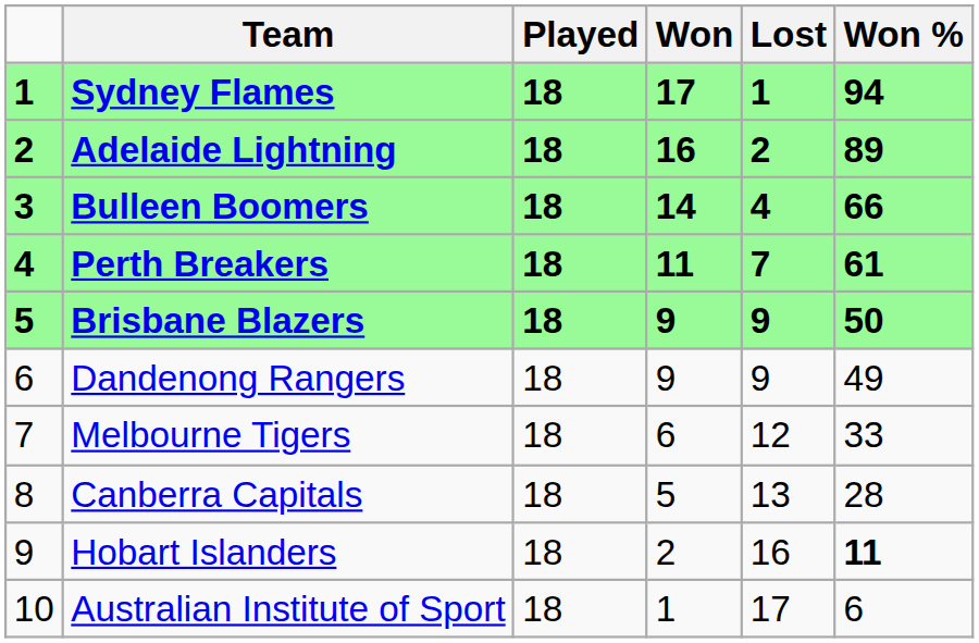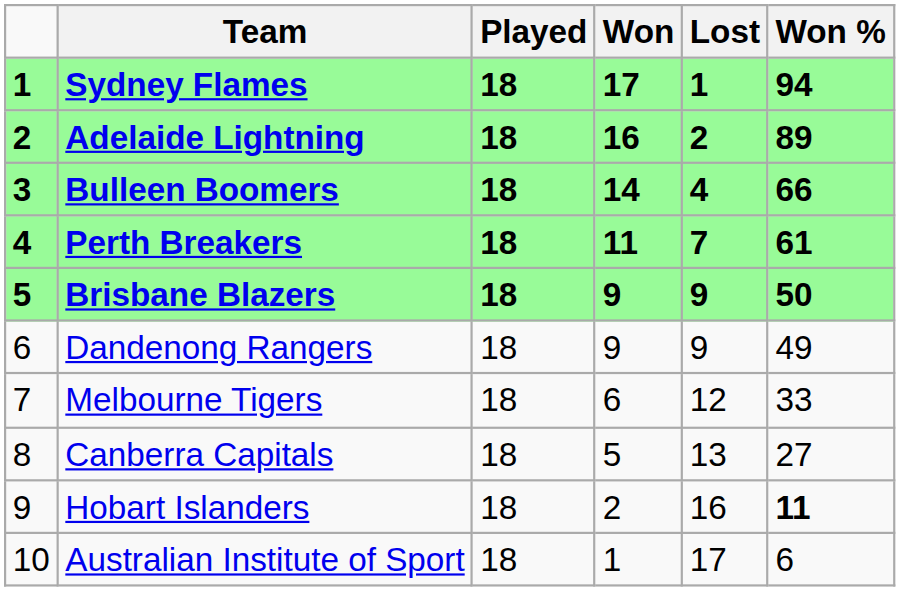Canberra Capitals | Won %: 28 -> 27
